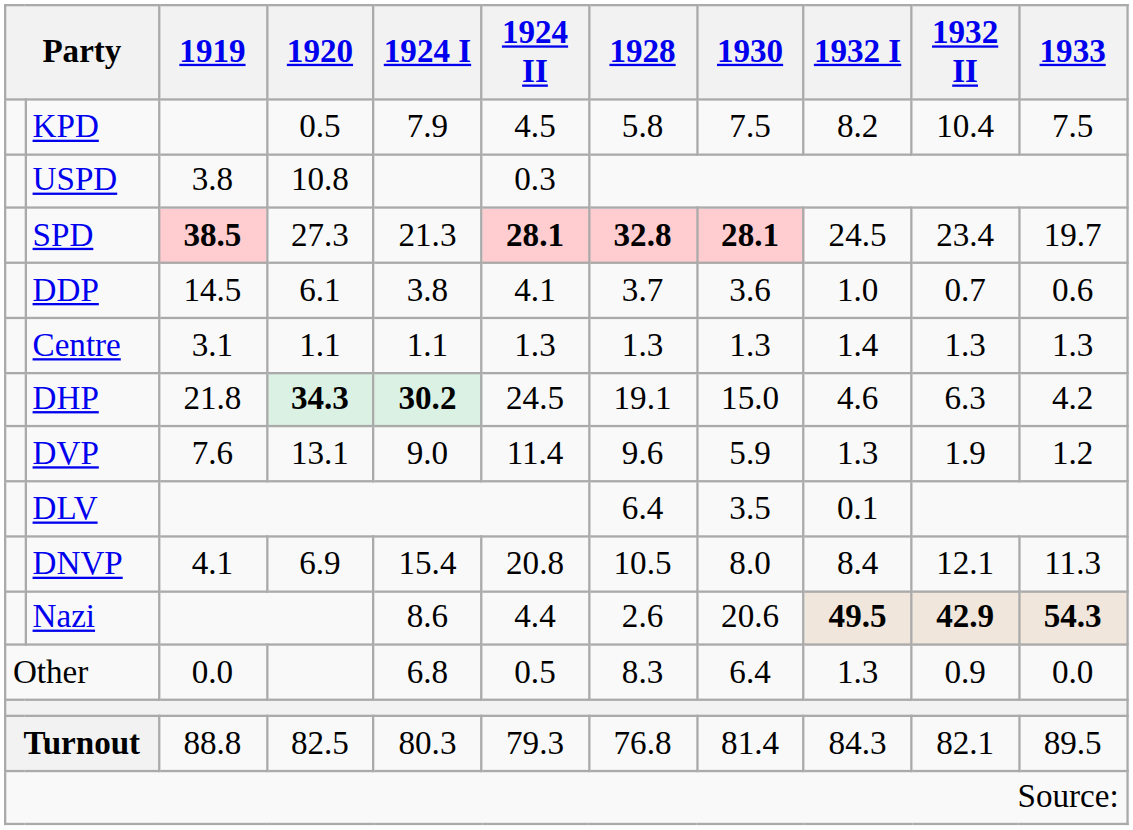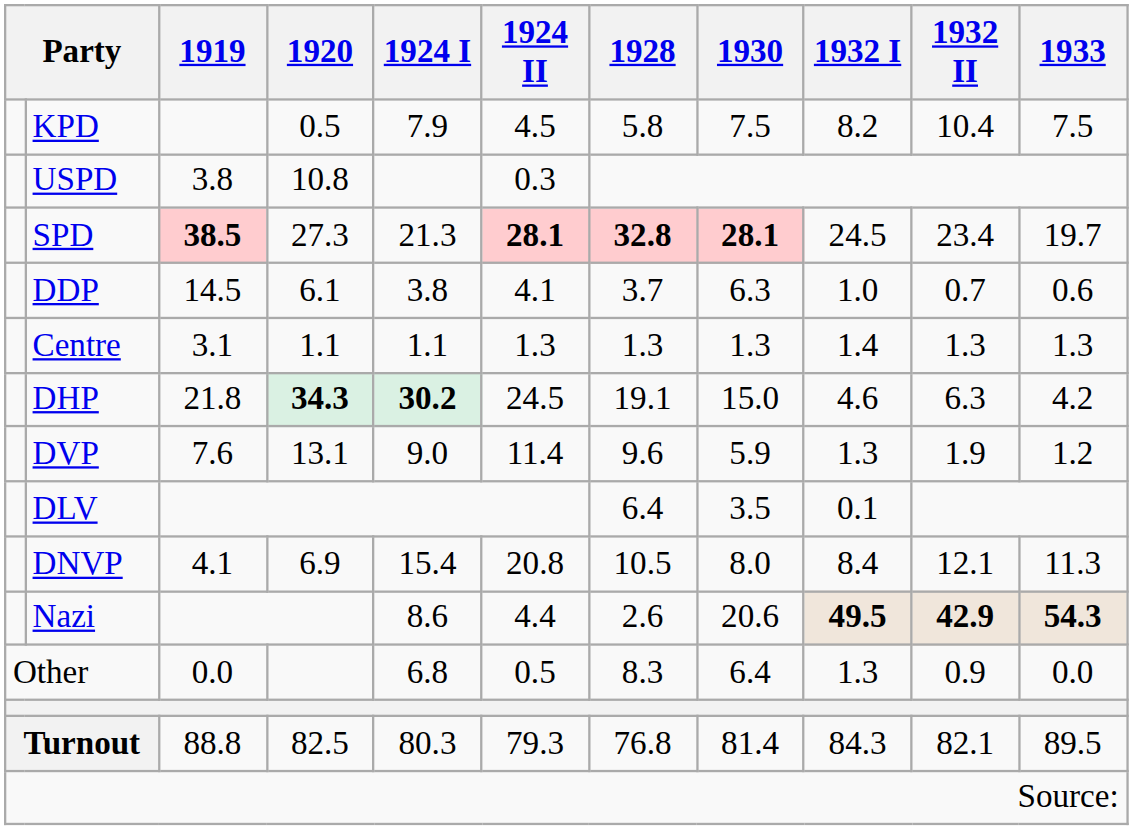DDP | 1930: 3.6 -> 6.3
